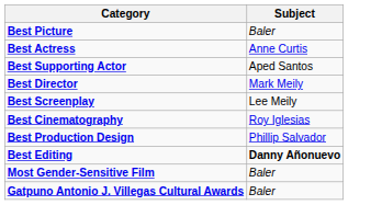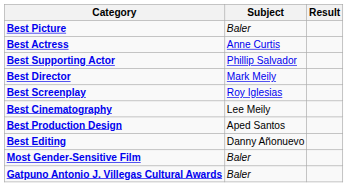+ column: Result
Best Supporting Actor | Subject: Aped Santos -> Phillip Salvador
Best Screenplay | Subject: Lee Meily -> Roy Iglesias
Best Cinematography | Subject: Roy Iglesias -> Lee Meily
Best Production Design | Subject: Phillip Salvador -> Aped Santos
Best Editing | Subject: bold -> normal
